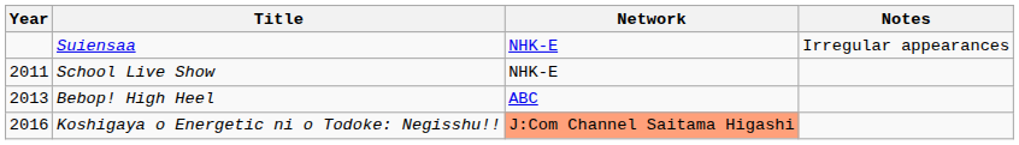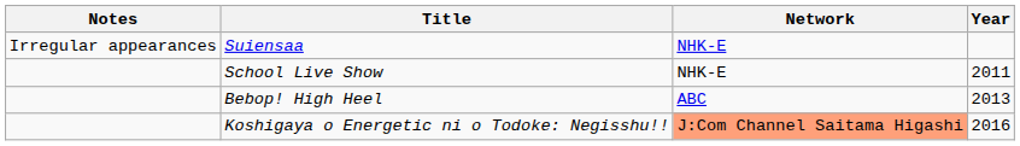columns swapped: Year <-> Notes
